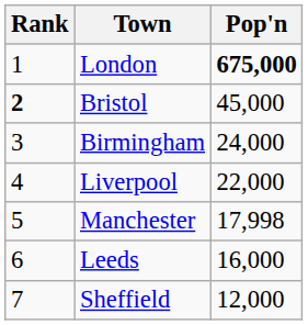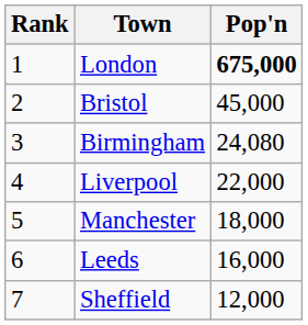Bristol | Rank: bold -> normal
Birmingham | Pop'n: 24,000 -> 24,080
Manchester | Pop'n: 17,998 -> 18,000
